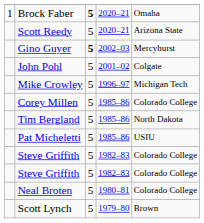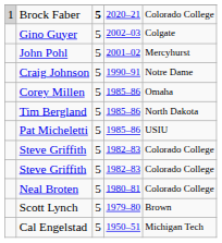Brock Faber | column 1: no background -> lightgrey background
Brock Faber | column 5: Omaha -> Colorado College
- row: Scott Reedy | 5 | 2020–21 | Arizona State
Gino Guyer | column 3: bold -> normal
Gino Guyer | column 5: Mercyhurst -> Colgate
John Pohl | column 5: Colgate -> Mercyhurst
- row: Mike Crowley | 5 | 1996–97 | Michigan Tech
+ row: Craig Johnson | 5 | 1990–91 | Notre Dame
Corey Millen | column 5: Colorado College -> Omaha
+ row: Cal Engelstad | 5 | 1950–51 | Michigan Tech
